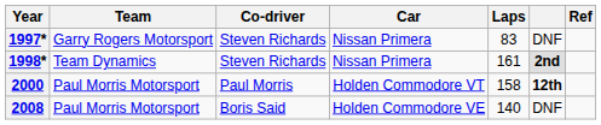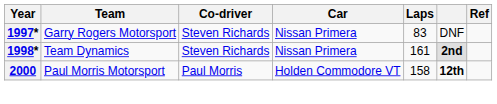- row: 2008 | Paul Morris Motorsport | Boris Said | Holden Commodore VE | 140 | DNF
